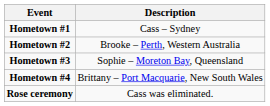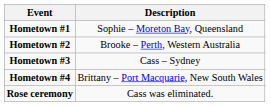Hometown #1 | Description: Cass – Sydney -> Sophie – Moreton Bay, Queensland
Hometown #3 | Description: Sophie – Moreton Bay, Queensland -> Cass – Sydney
